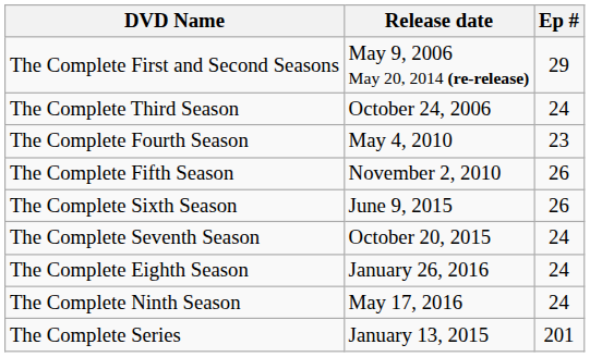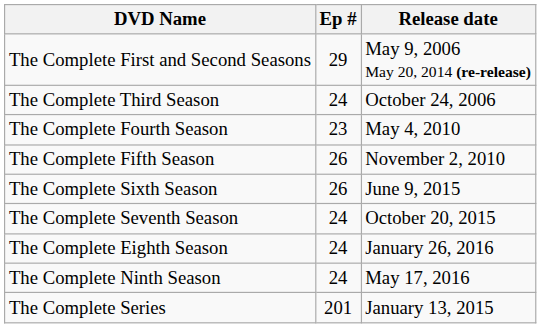columns swapped: Ep # <-> Release date
